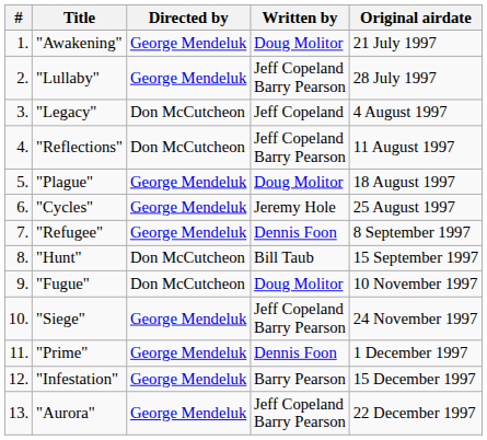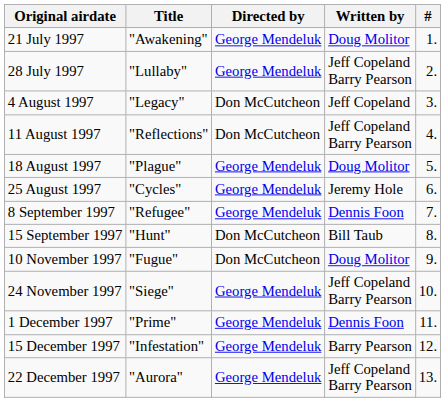columns swapped: # <-> Original airdate
